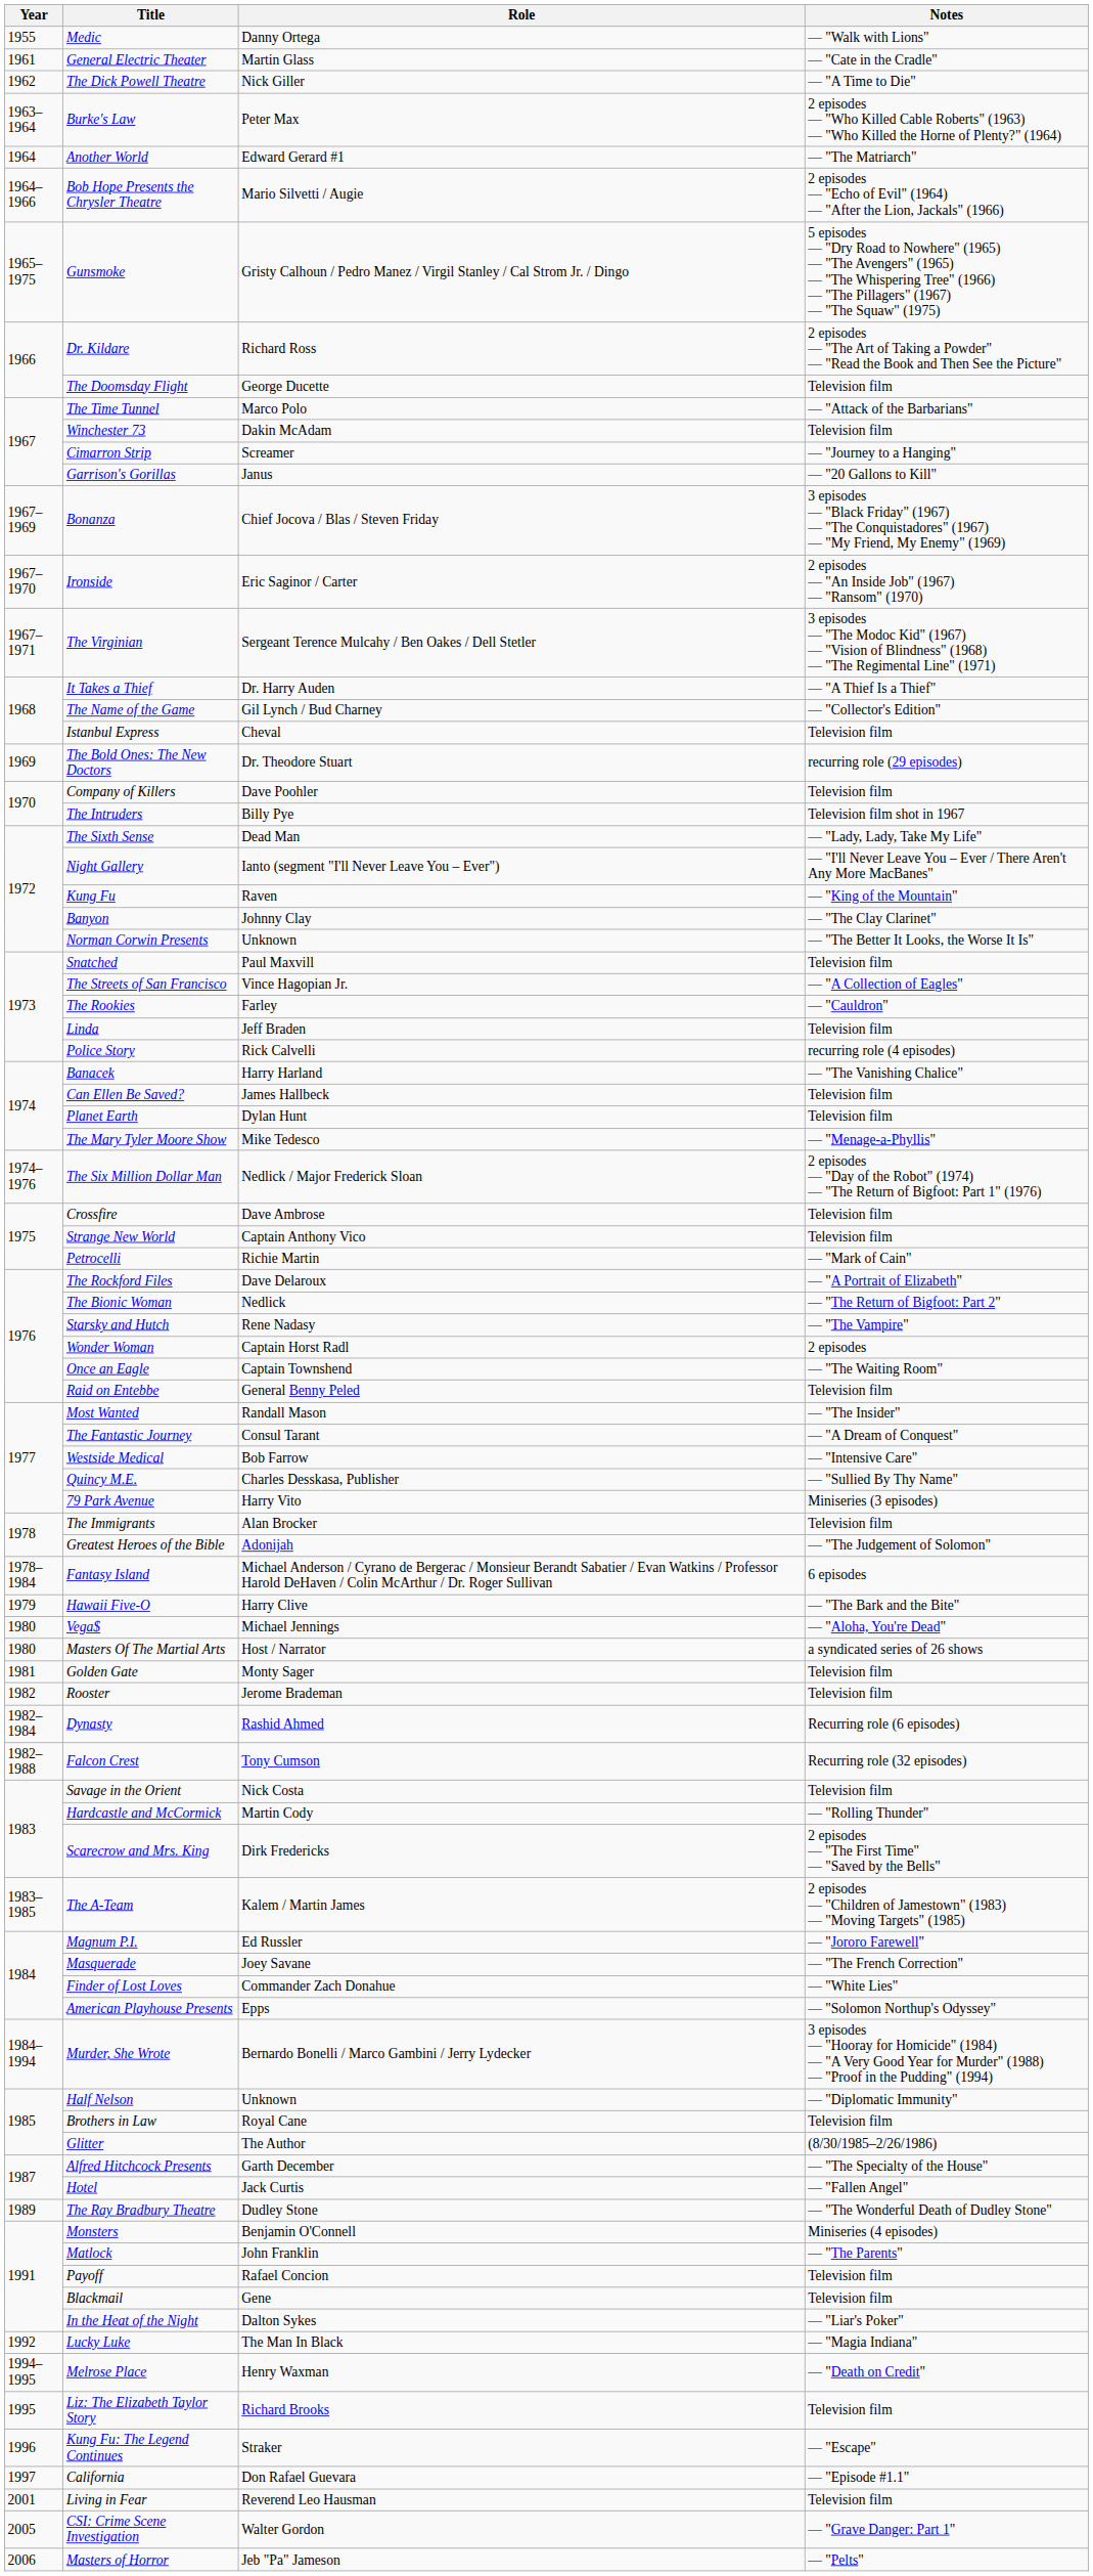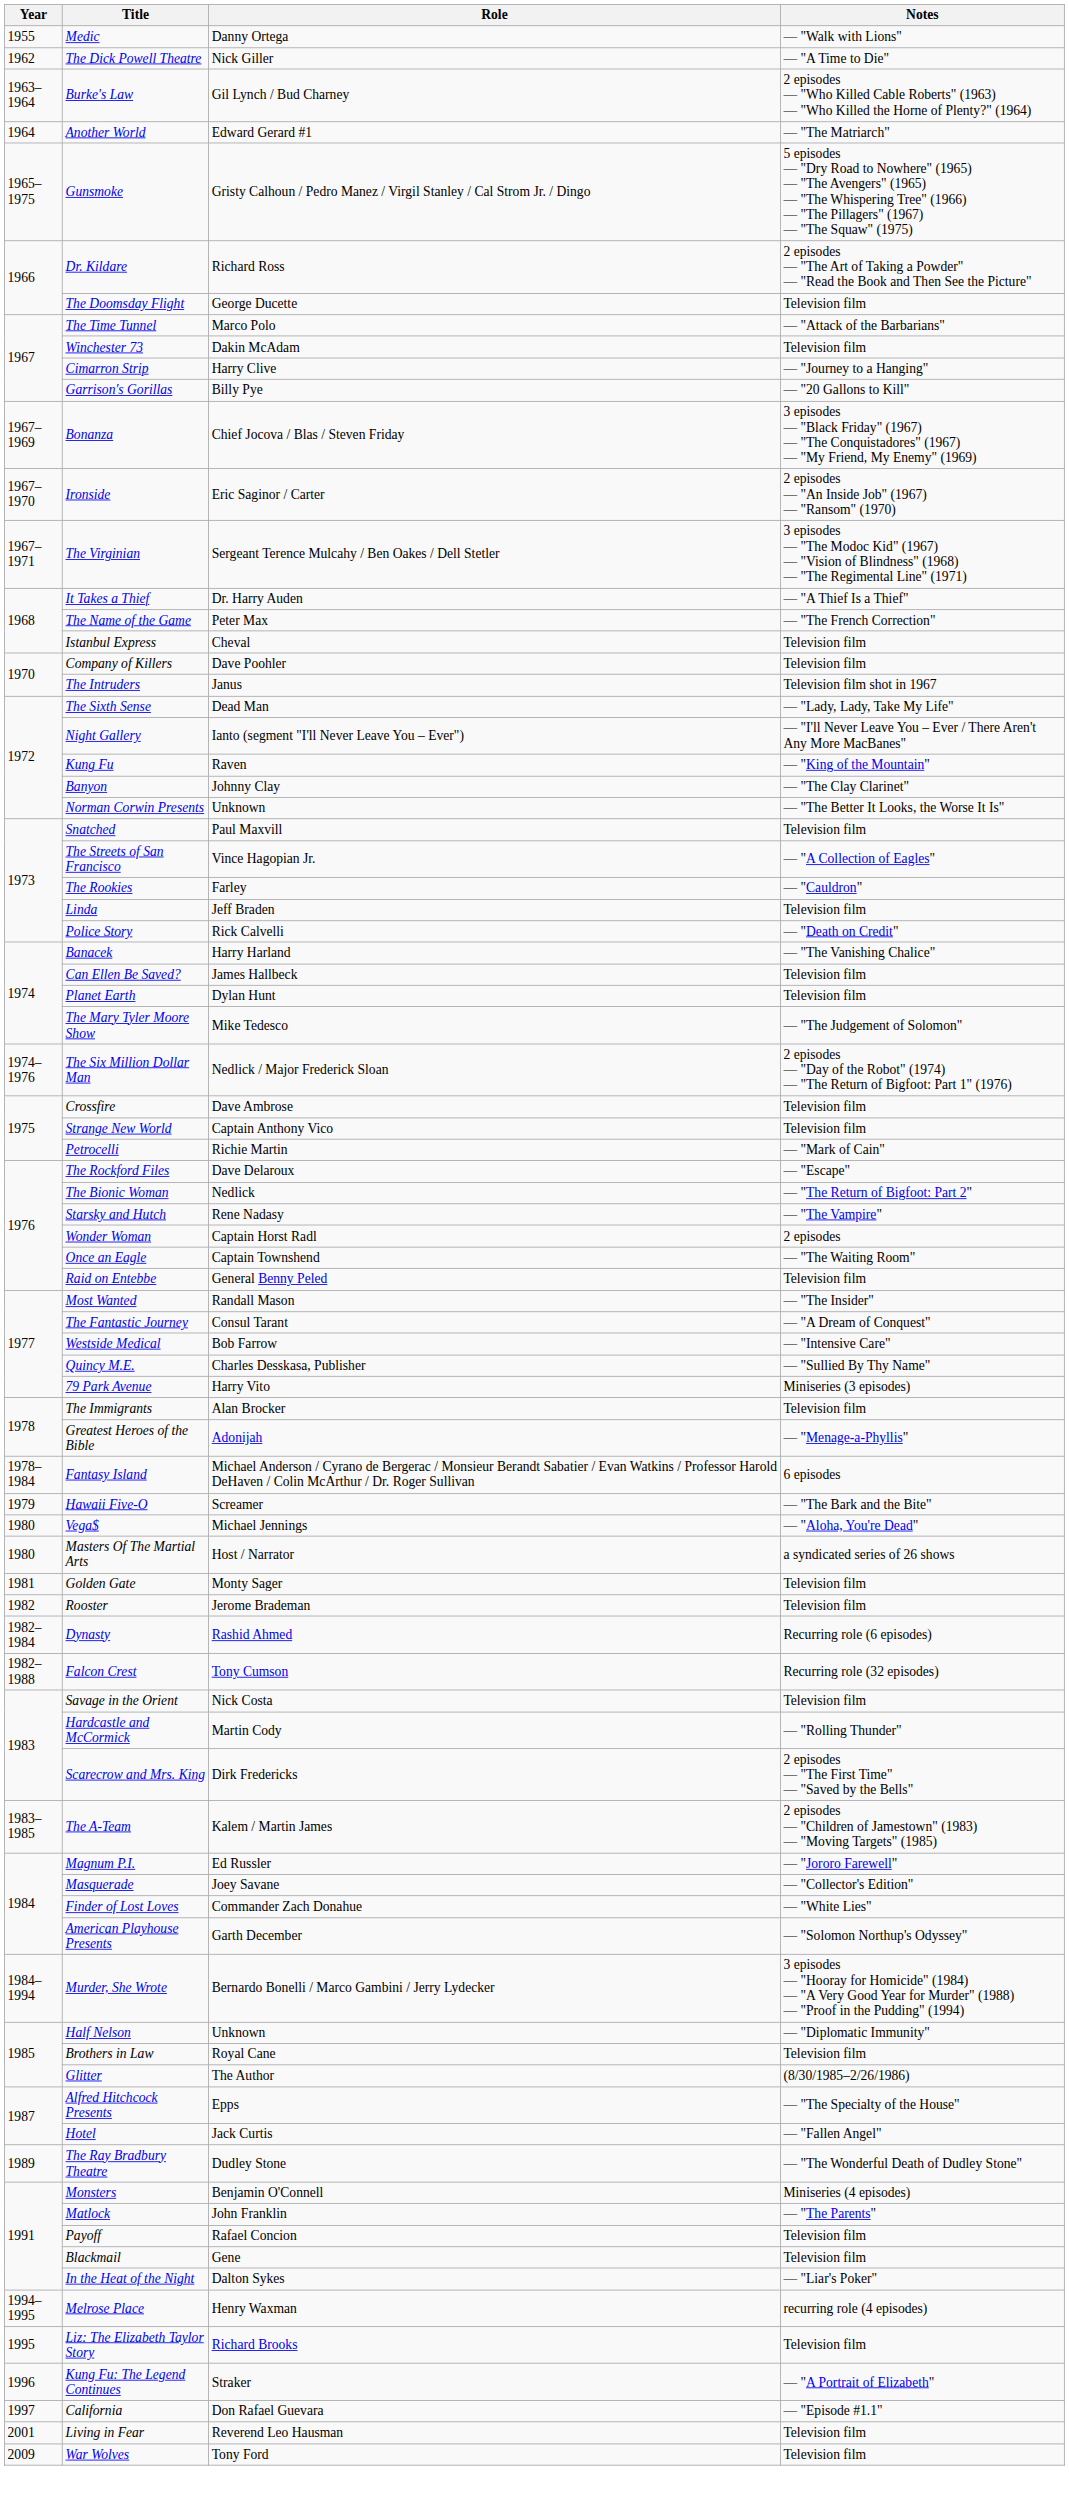- row: 1961 | General Electric Theater | Martin Glass | — "Cate in the Cradle"
Burke's Law | Role: Peter Max -> Gil Lynch / Bud Charney
- row: 1964–1966 | Bob Hope Presents the Chrysler Theatre | Mario Silvetti / Augie | 2 episodes — "Echo of Evil" (1964) — "After the Lion, Jackals" (1966)
Cimarron Strip | Role: Screamer -> Harry Clive
Garrison's Gorillas | Role: Janus -> Billy Pye
The Name of the Game | Role: Gil Lynch / Bud Charney -> Peter Max
The Name of the Game | Notes: — "Collector's Edition" -> — "The French Correction"
- row: 1969 | The Bold Ones: The New Doctors | Dr. Theodore Stuart | recurring role (29 episodes)
The Intruders | Role: Billy Pye -> Janus
Police Story | Notes: recurring role (4 episodes) -> — "Death on Credit"
The Mary Tyler Moore Show | Notes: — "Menage-a-Phyllis" -> — "The Judgement of Solomon"
The Rockford Files | Notes: — "A Portrait of Elizabeth" -> — "Escape"
Greatest Heroes of the Bible | Notes: — "The Judgement of Solomon" -> — "Menage-a-Phyllis"
Hawaii Five-O | Role: Harry Clive -> Screamer
Masquerade | Notes: — "The French Correction" -> — "Collector's Edition"
American Playhouse Presents | Role: Epps -> Garth December
Alfred Hitchcock Presents | Role: Garth December -> Epps
- row: 1992 | Lucky Luke | The Man In Black | — "Magia Indiana"
Melrose Place | Notes: — "Death on Credit" -> recurring role (4 episodes)
Kung Fu: The Legend Continues | Notes: — "Escape" -> — "A Portrait of Elizabeth"
- row: 2005 | CSI: Crime Scene Investigation | Walter Gordon | — "Grave Danger: Part 1"
- row: 2006 | Masters of Horror | Jeb "Pa" Jameson | — "Pelts"
+ row: 2009 | War Wolves | Tony Ford | Television film
